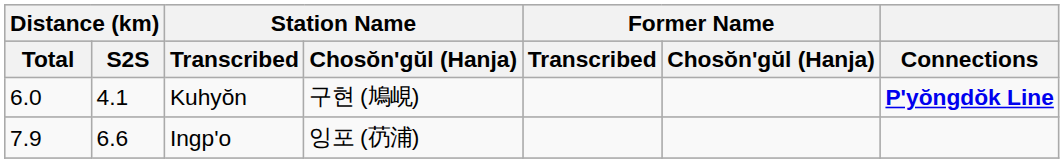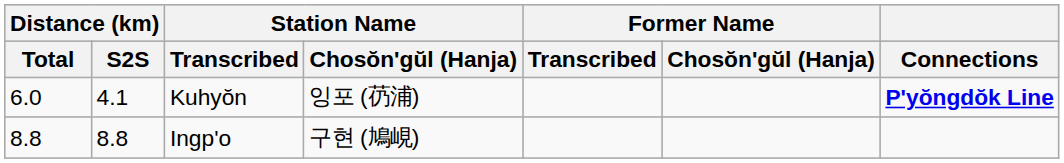Kuhyŏn | Station Name / Chosŏn'gŭl (Hanja): 구현 (鳩峴) -> 잉포 (芿浦)
Ingp'o | Distance (km) / Total: 7.9 -> 8.8
Ingp'o | Distance (km) / S2S: 6.6 -> 8.8
Ingp'o | Station Name / Chosŏn'gŭl (Hanja): 잉포 (芿浦) -> 구현 (鳩峴)
